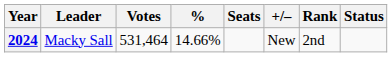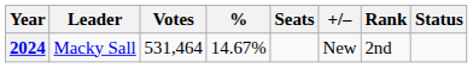2024 | %: 14.66% -> 14.67%
